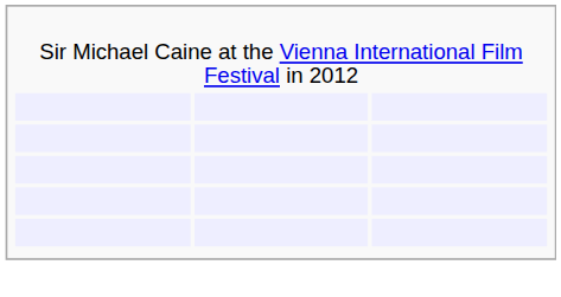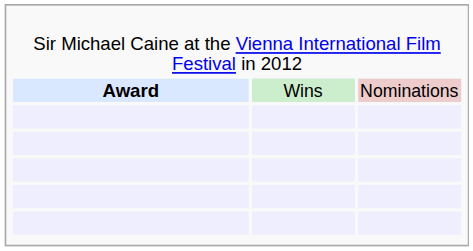+ row: Award | Wins | Nominations
